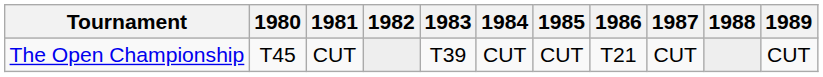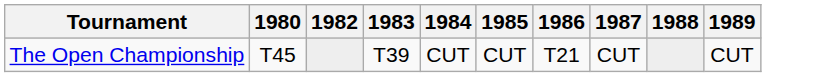- column: 1981 | CUT
